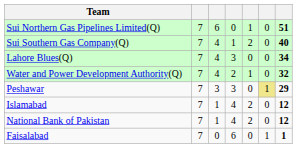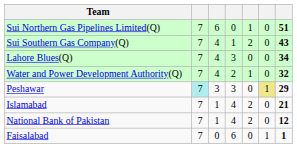Sui Southern Gas Company(Q) | column 7: 40 -> 43
Peshawar | column 2: no background -> paleturquoise background
Islamabad | column 7: 12 -> 21
